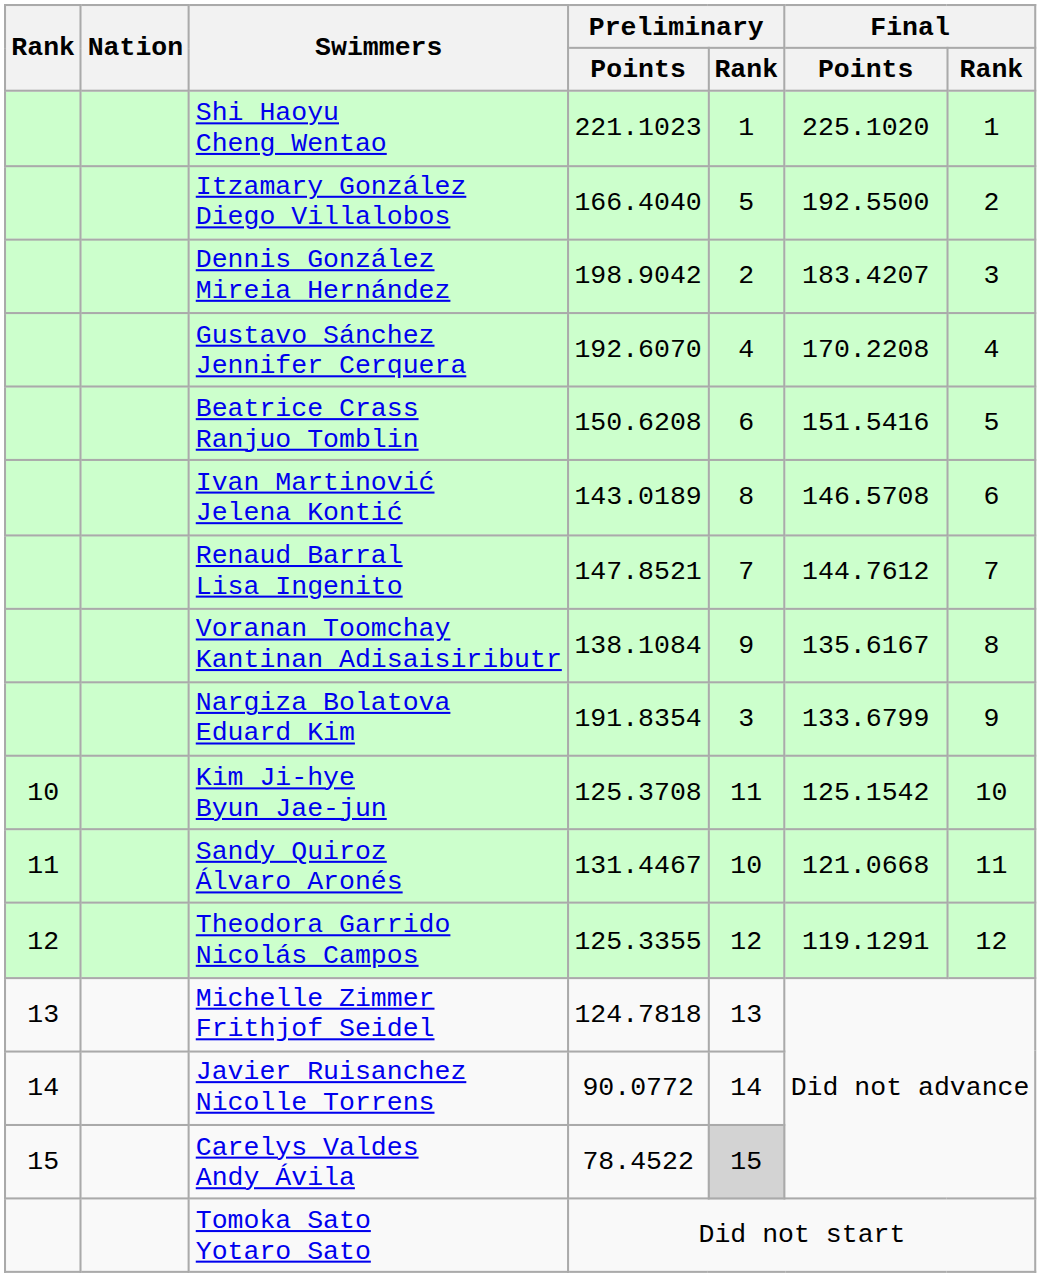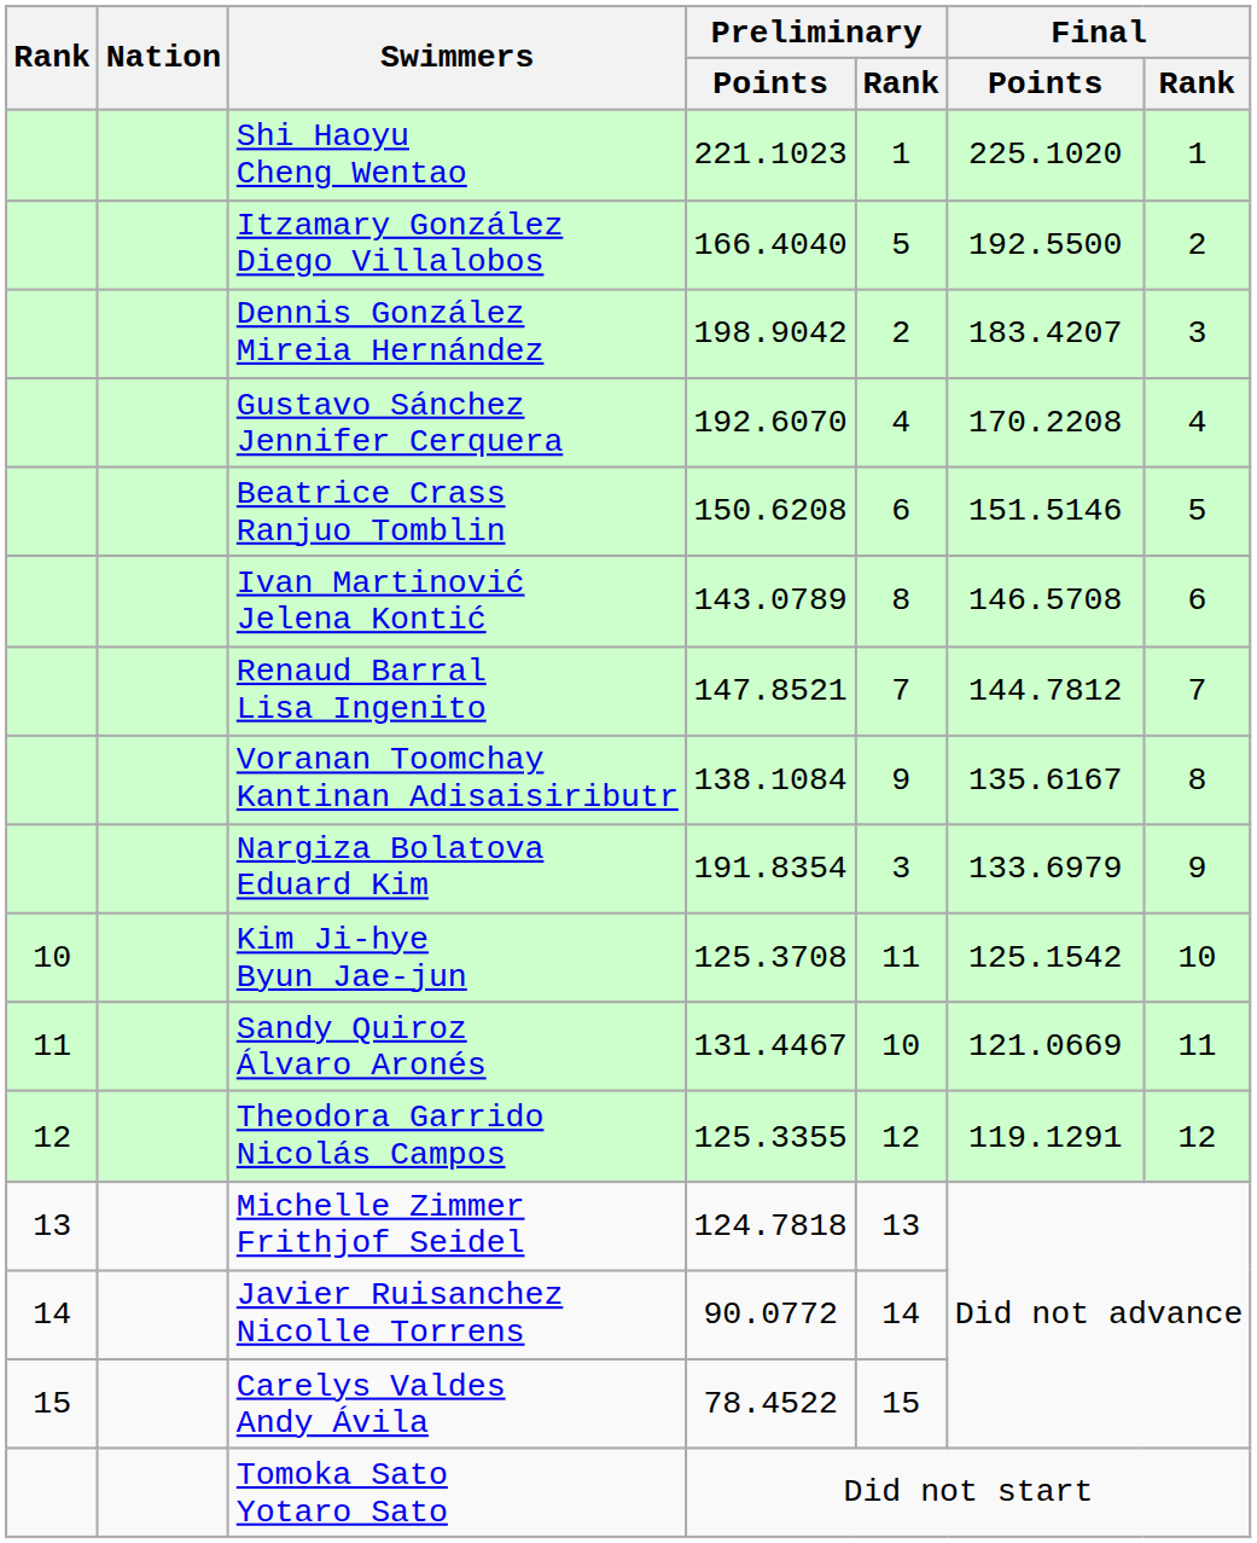Beatrice Crass Ranjuo Tomblin | Final / Points: 151.5416 -> 151.5146
Ivan Martinović Jelena Kontić | Preliminary / Points: 143.0189 -> 143.0789
Renaud Barral Lisa Ingenito | Final / Points: 144.7612 -> 144.7812
Nargiza Bolatova Eduard Kim | Final / Points: 133.6799 -> 133.6979
Sandy Quiroz Álvaro Aronés | Final / Points: 121.0668 -> 121.0669
Carelys Valdes Andy Ávila | Preliminary / Rank: lightgrey background -> no background
